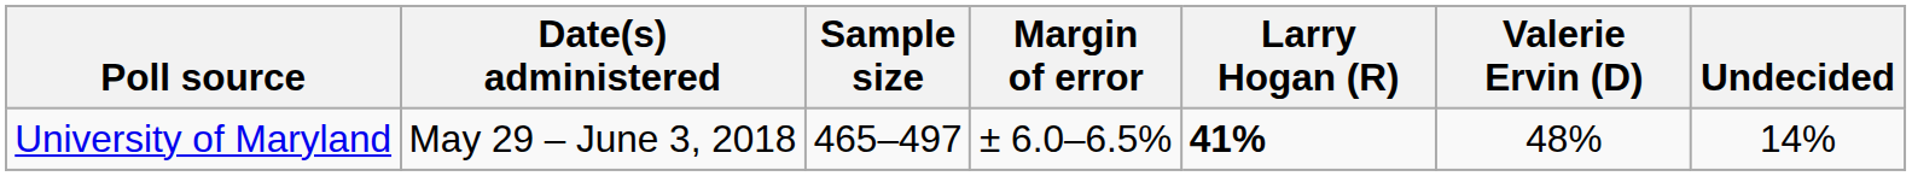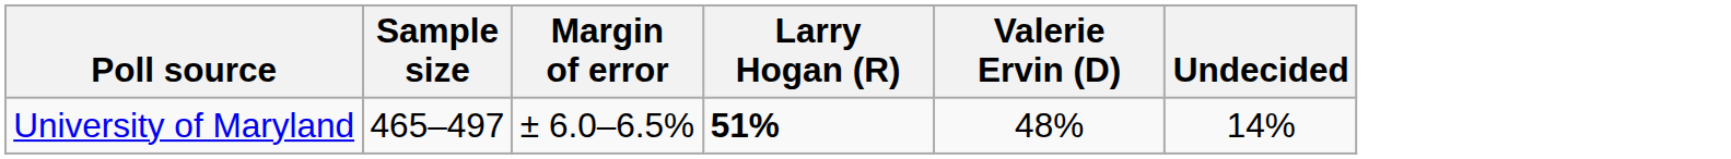- column: Date(s) administered | May 29 – June 3, 2018
University of Maryland | Larry Hogan (R): 41% -> 51%
